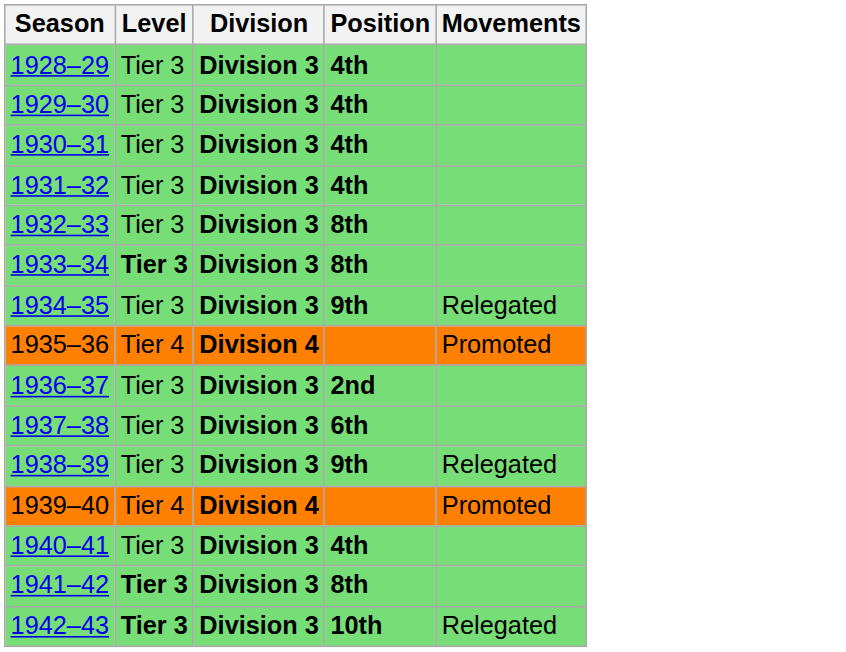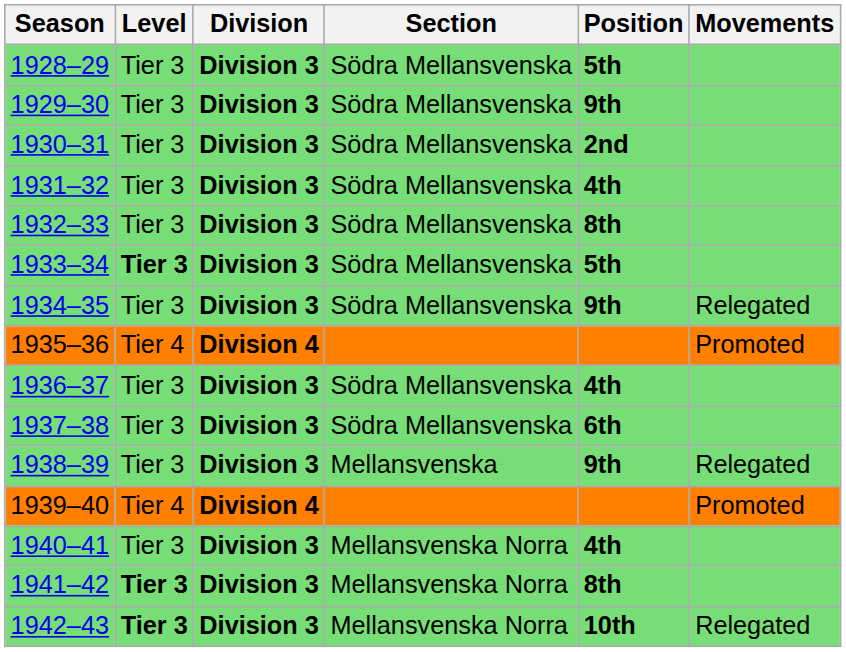+ column: Section | Södra Mellansvenska | Södra Mellansvenska | Södra Mellansvenska | Södra Mellansvenska | Södra Mellansvenska | Södra Mellansvenska | Södra Mellansvenska | Södra Mellansvenska | Södra Mellansvenska | Mellansvenska | Mellansvenska Norra | Mellansvenska Norra | Mellansvenska Norra
1928–29 | Position: 4th -> 5th
1929–30 | Position: 4th -> 9th
1930–31 | Position: 4th -> 2nd
1933–34 | Position: 8th -> 5th
1936–37 | Position: 2nd -> 4th
